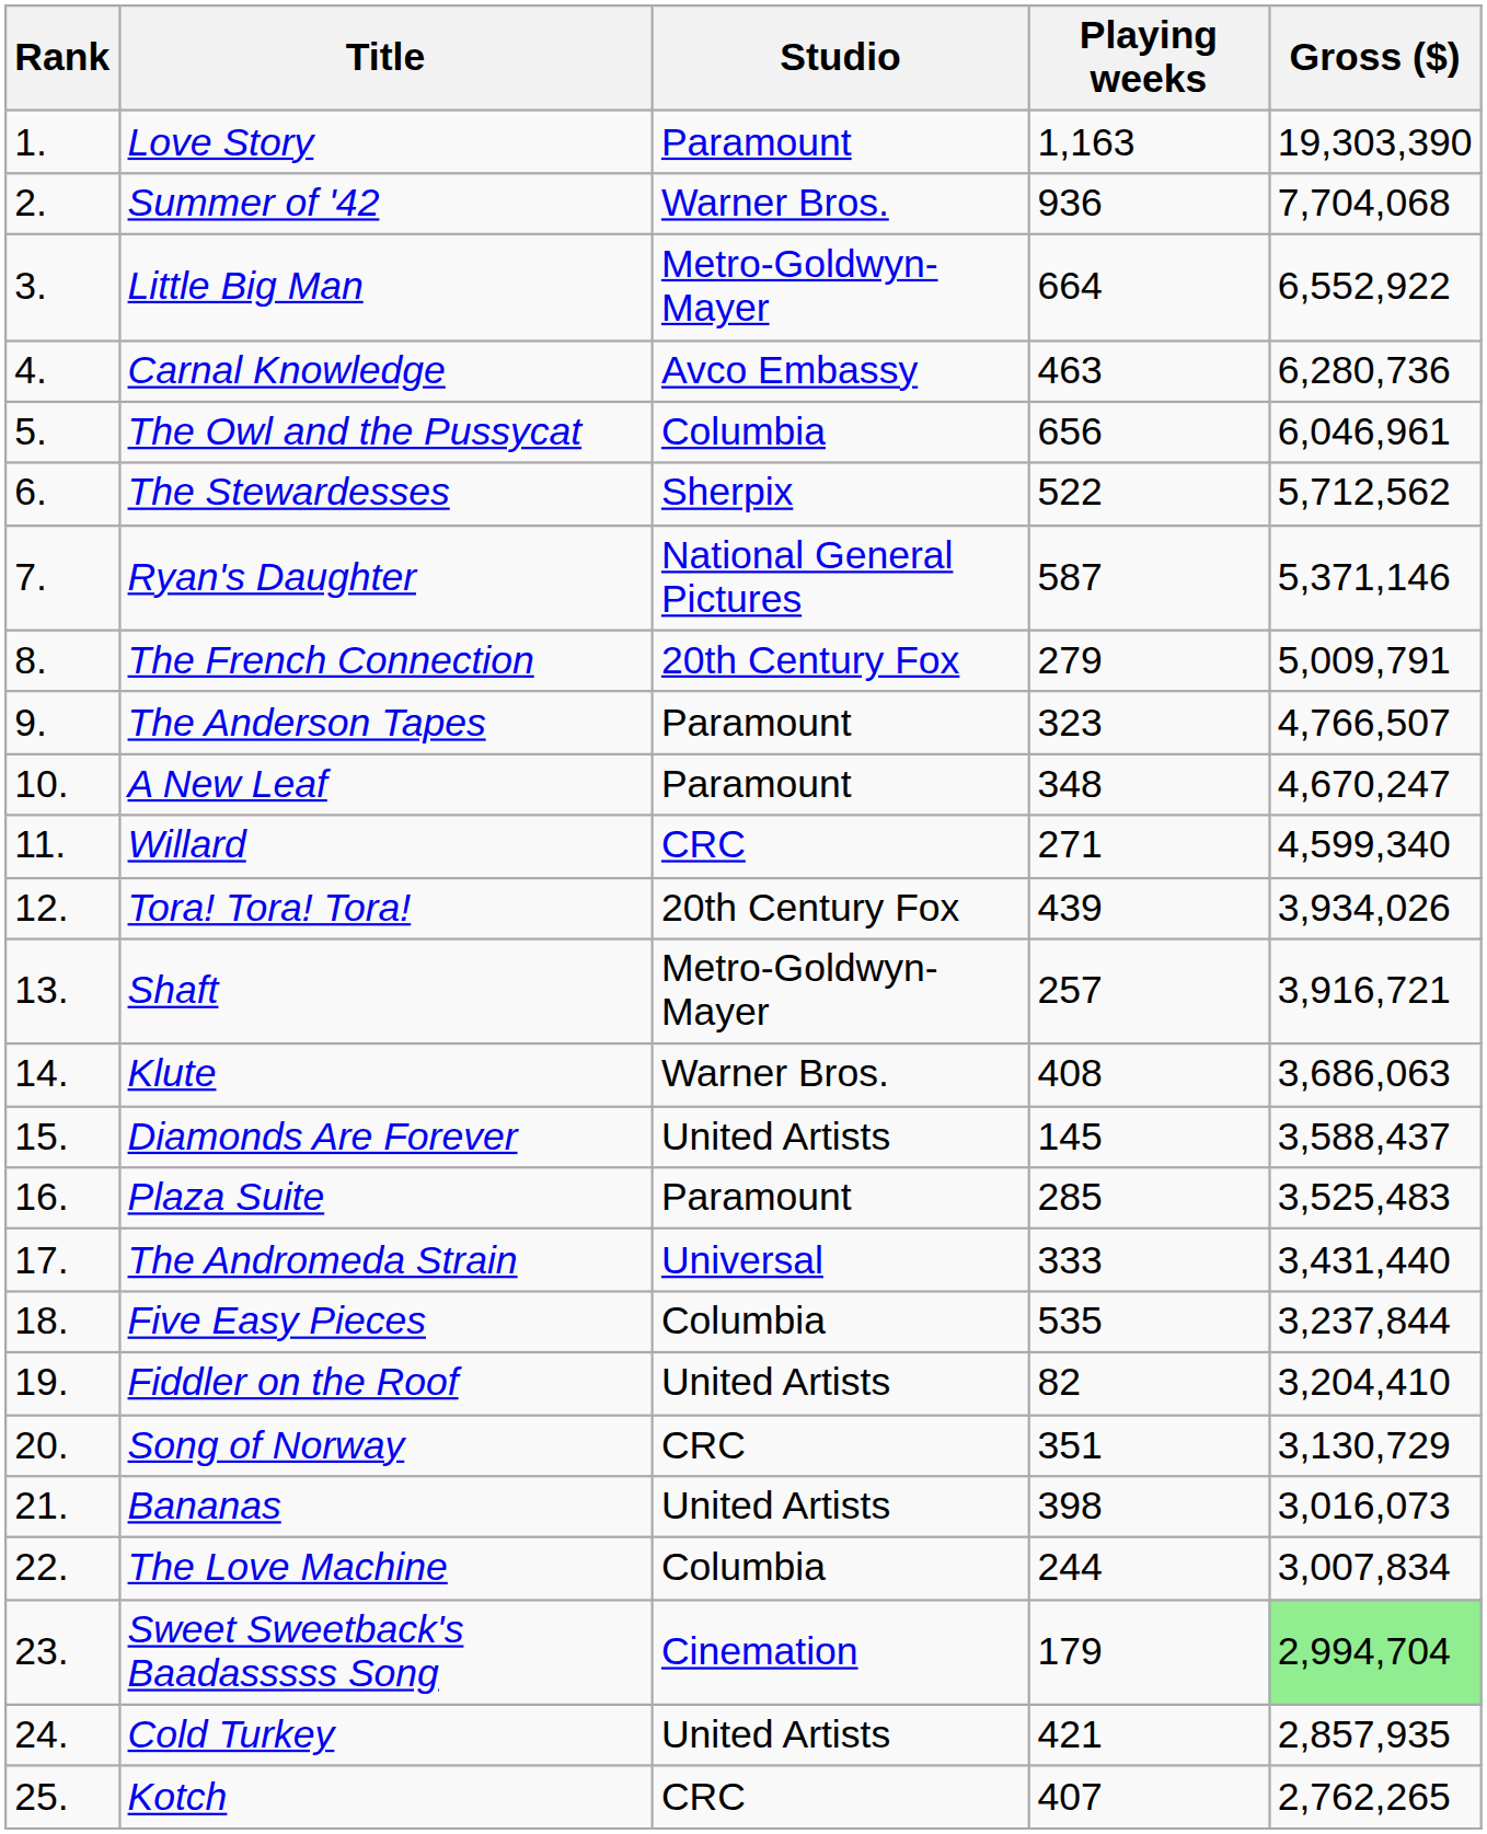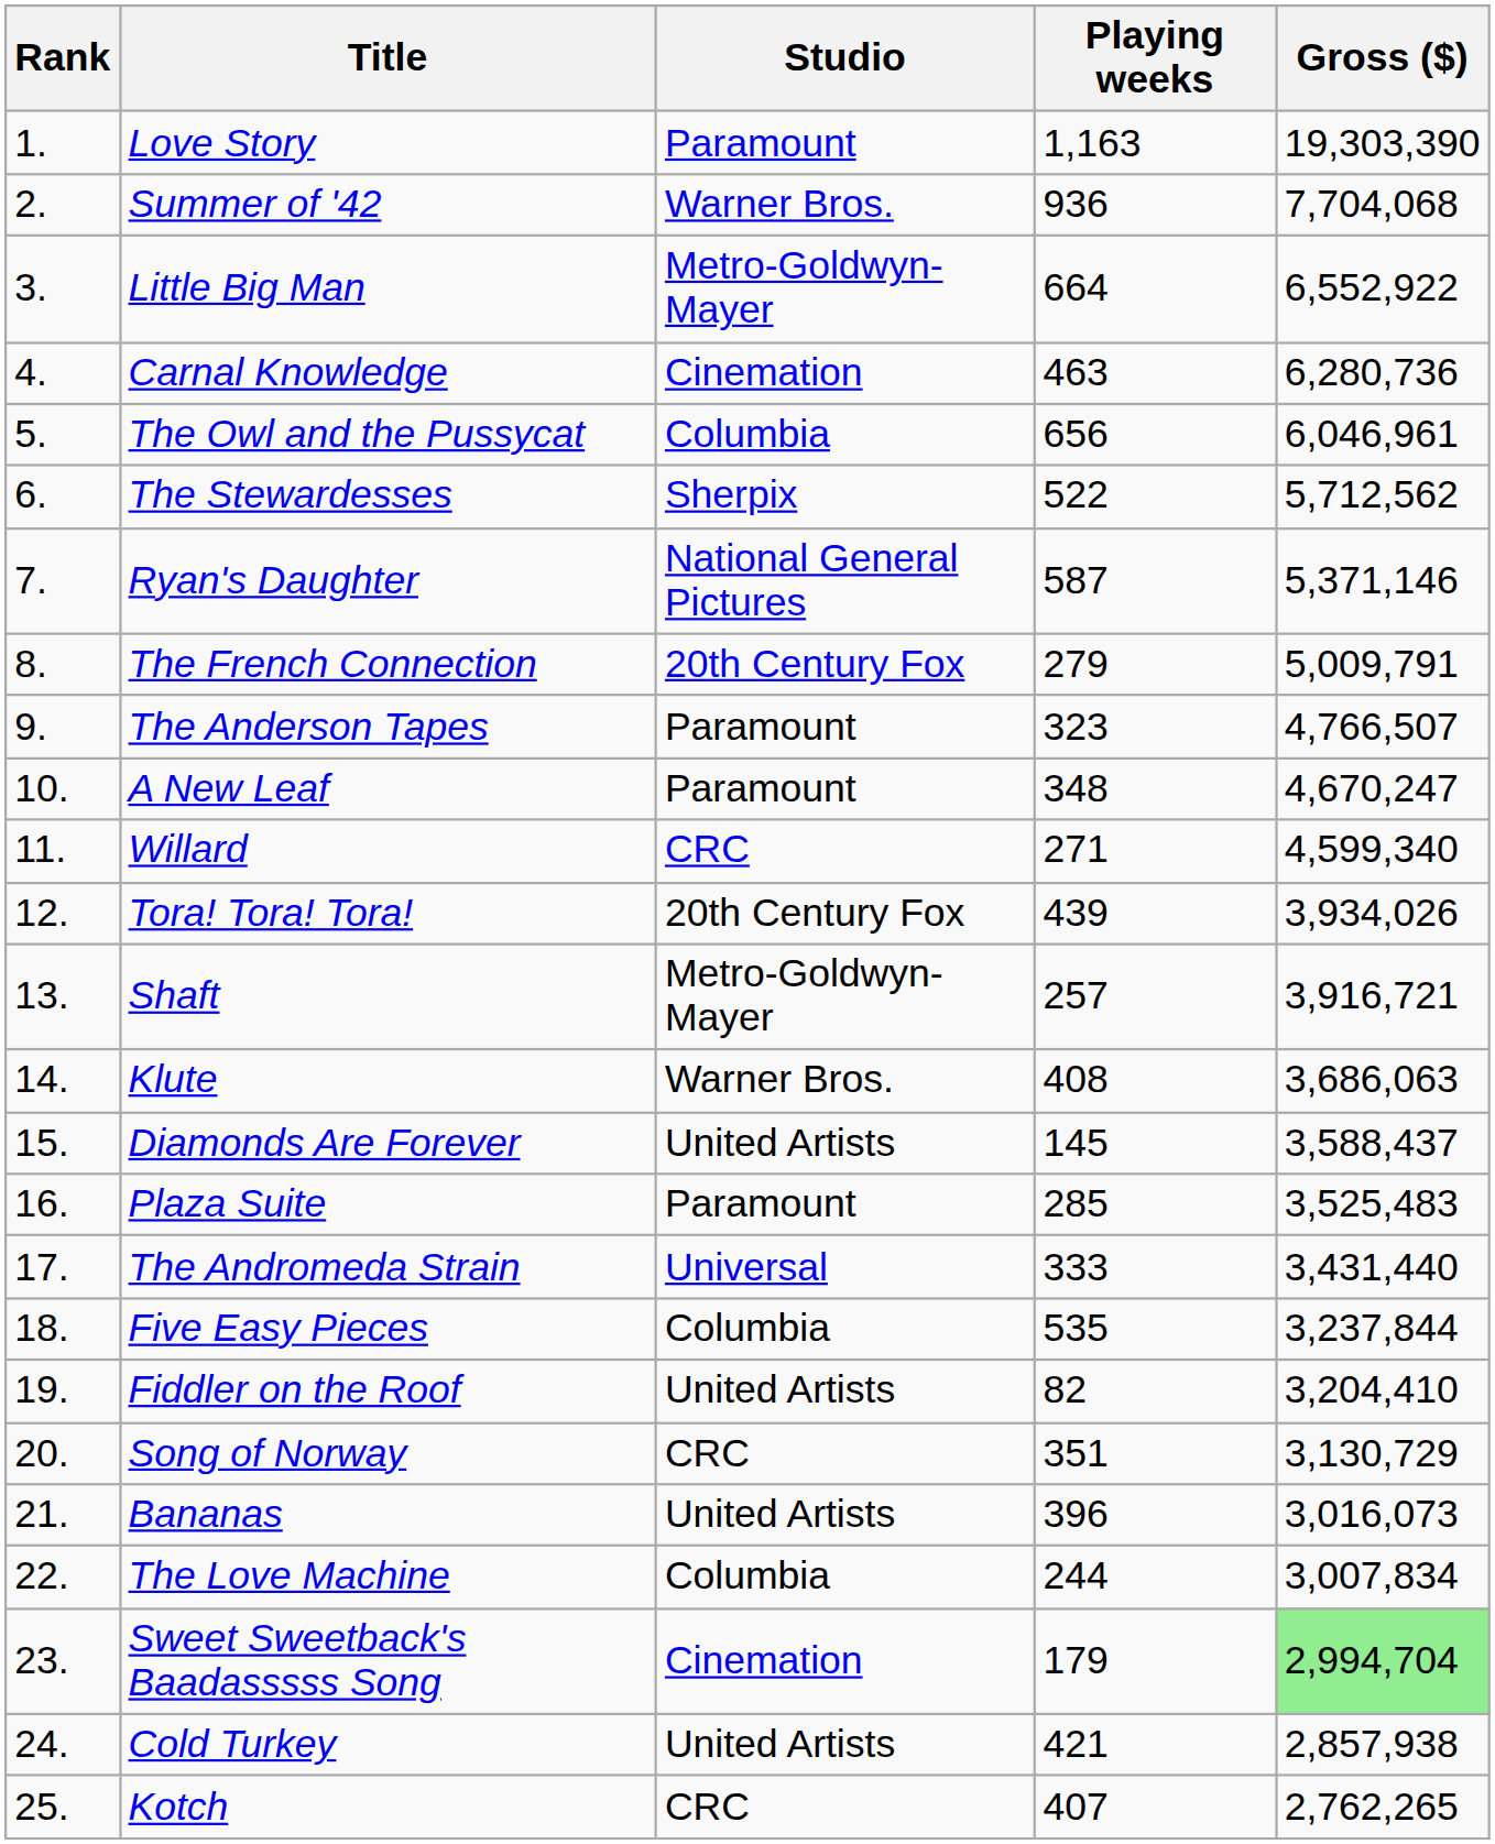Carnal Knowledge | Studio: Avco Embassy -> Cinemation
Bananas | Playing weeks: 398 -> 396
Cold Turkey | Gross ($): 2,857,935 -> 2,857,938
